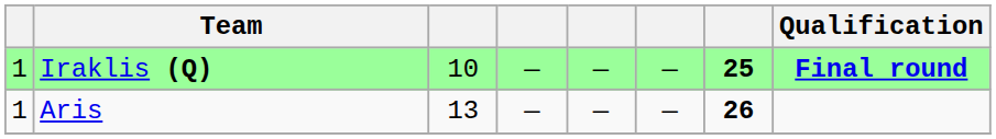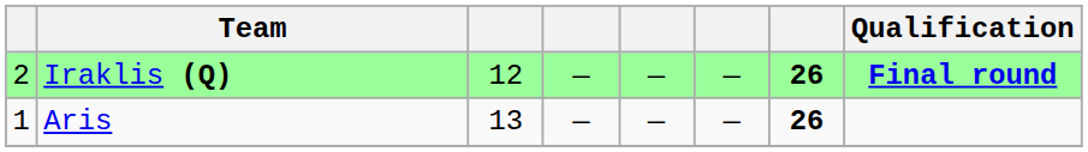Iraklis (Q) | column 1: 1 -> 2
Iraklis (Q) | column 3: 10 -> 12
Iraklis (Q) | column 7: 25 -> 26
